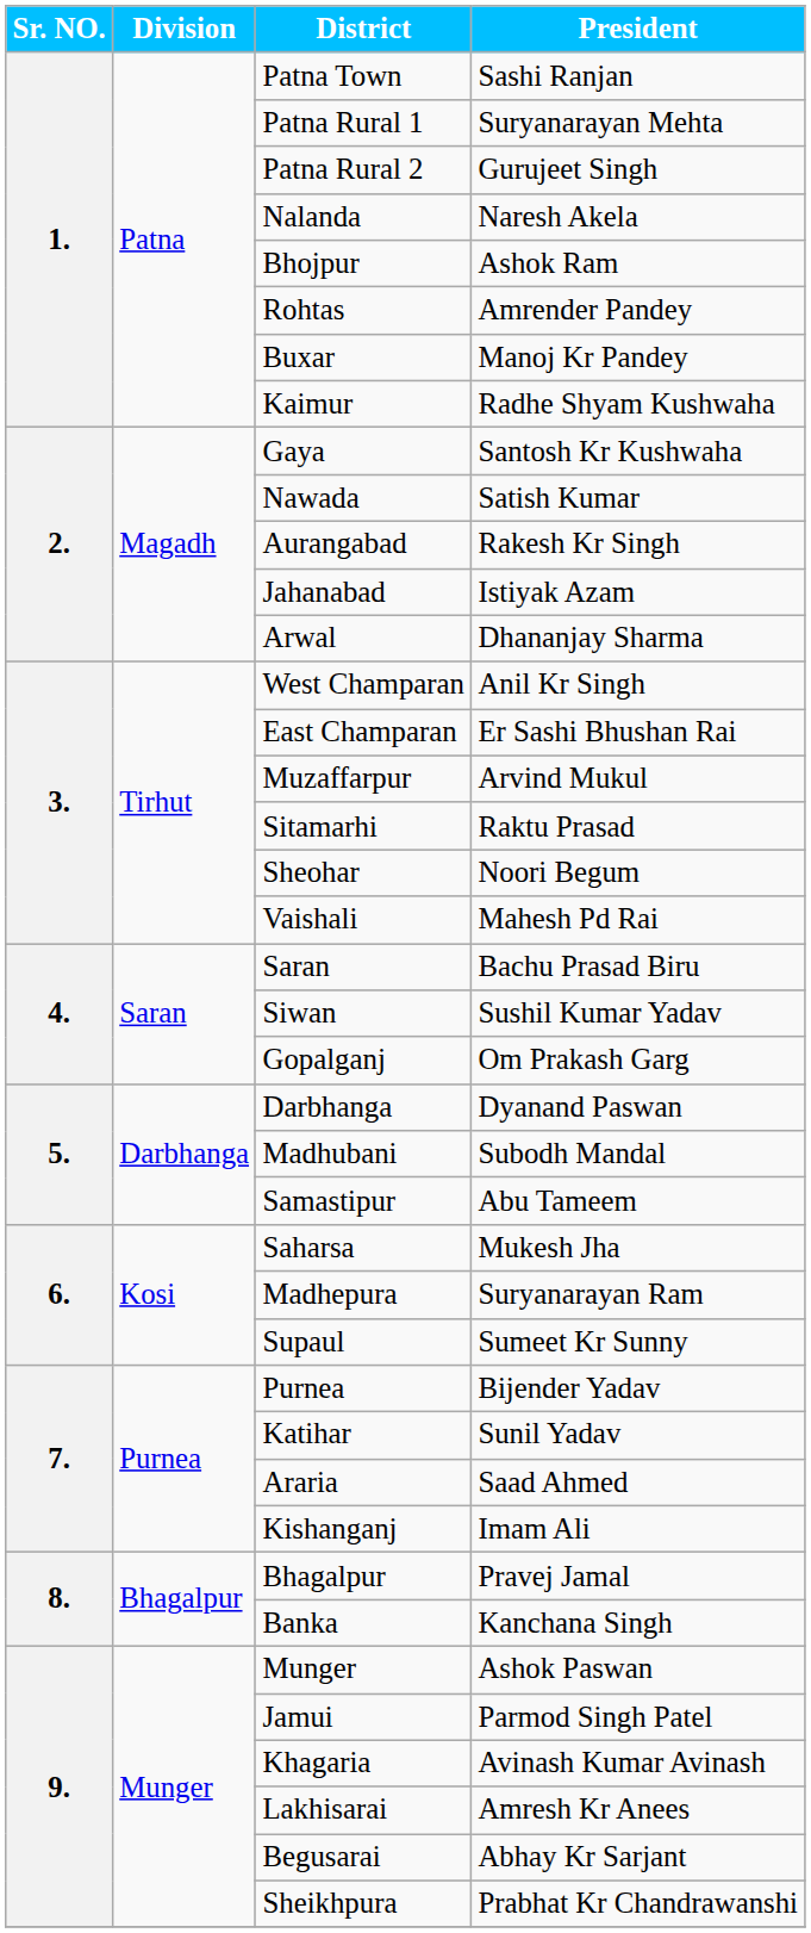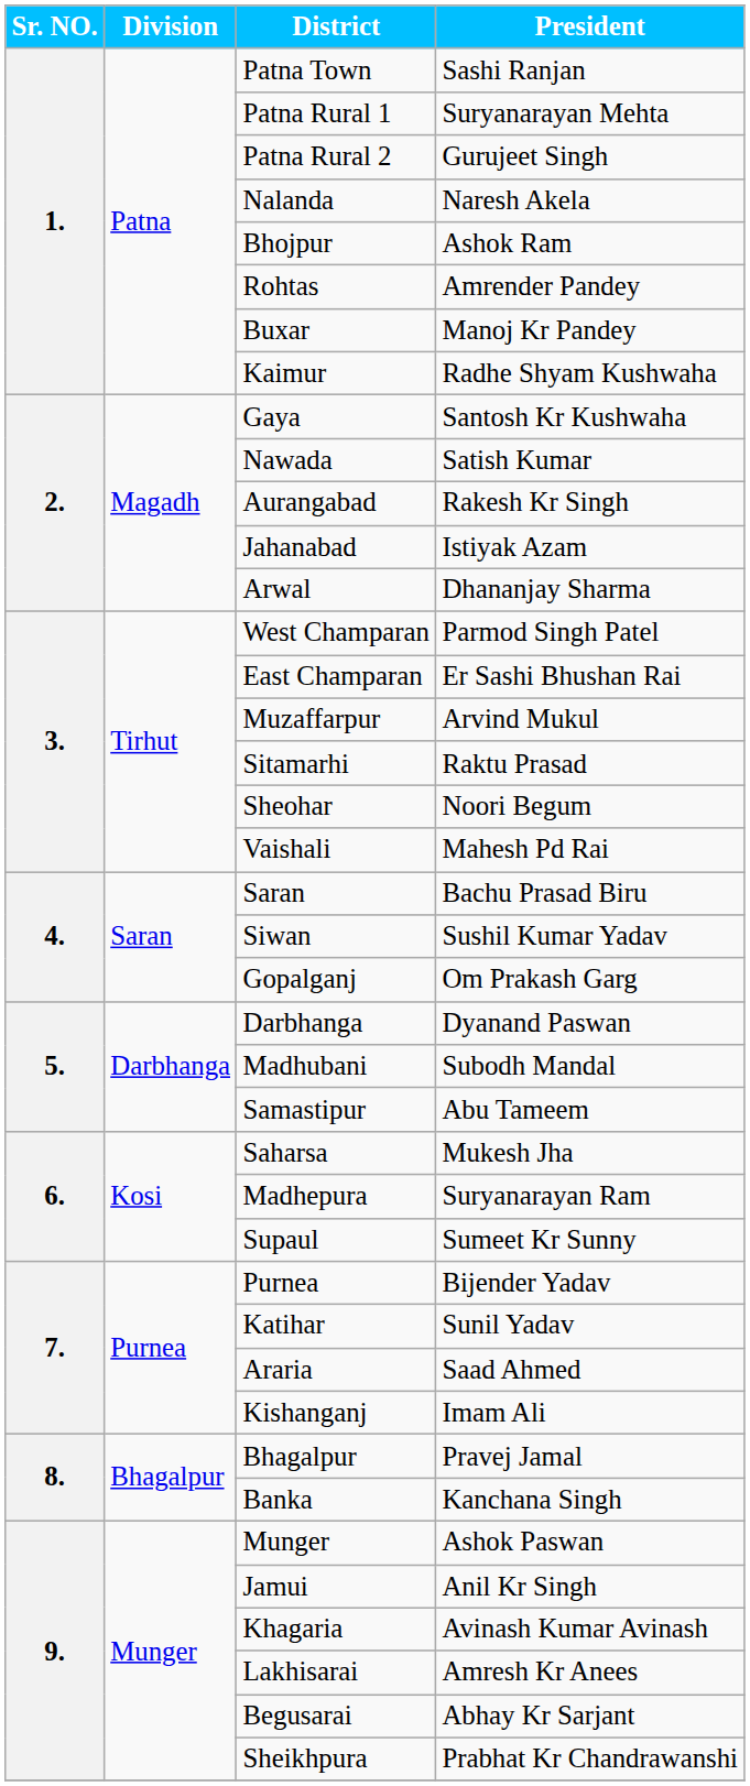West Champaran | President: Anil Kr Singh -> Parmod Singh Patel
Jamui | President: Parmod Singh Patel -> Anil Kr Singh
